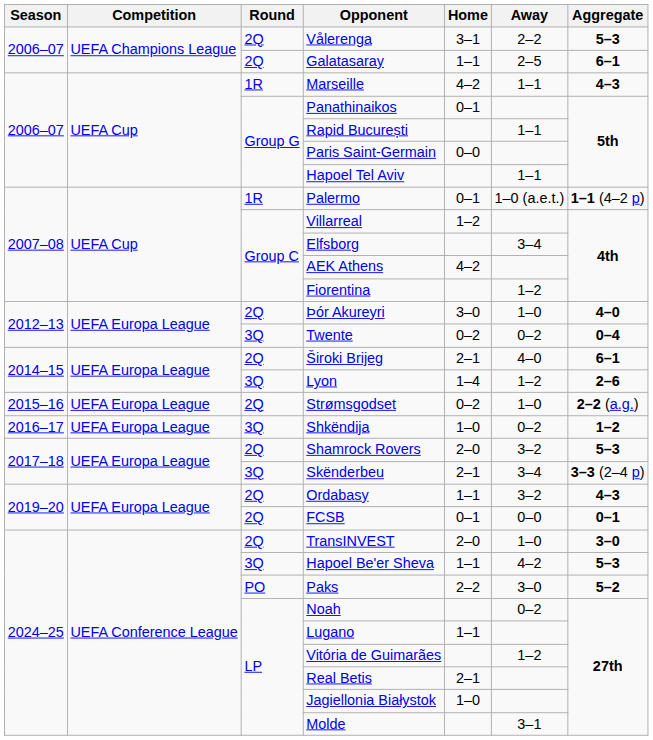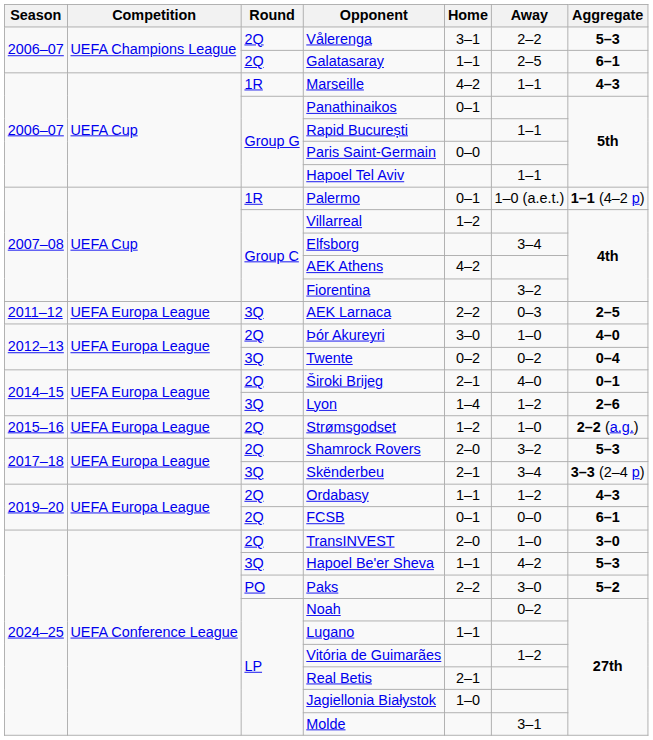Fiorentina | Away: 1–2 -> 3–2
+ row: 2011–12 | UEFA Europa League | 3Q | AEK Larnaca | 2–2 | 0–3 | 2–5
Široki Brijeg | Aggregate: 6–1 -> 0–1
Strømsgodset | Home: 0–2 -> 1–2
- row: 2016–17 | UEFA Europa League | 3Q | Shkëndija | 1–0 | 0–2 | 1–2
Ordabasy | Away: 3–2 -> 1–2
FCSB | Aggregate: 0–1 -> 6–1
